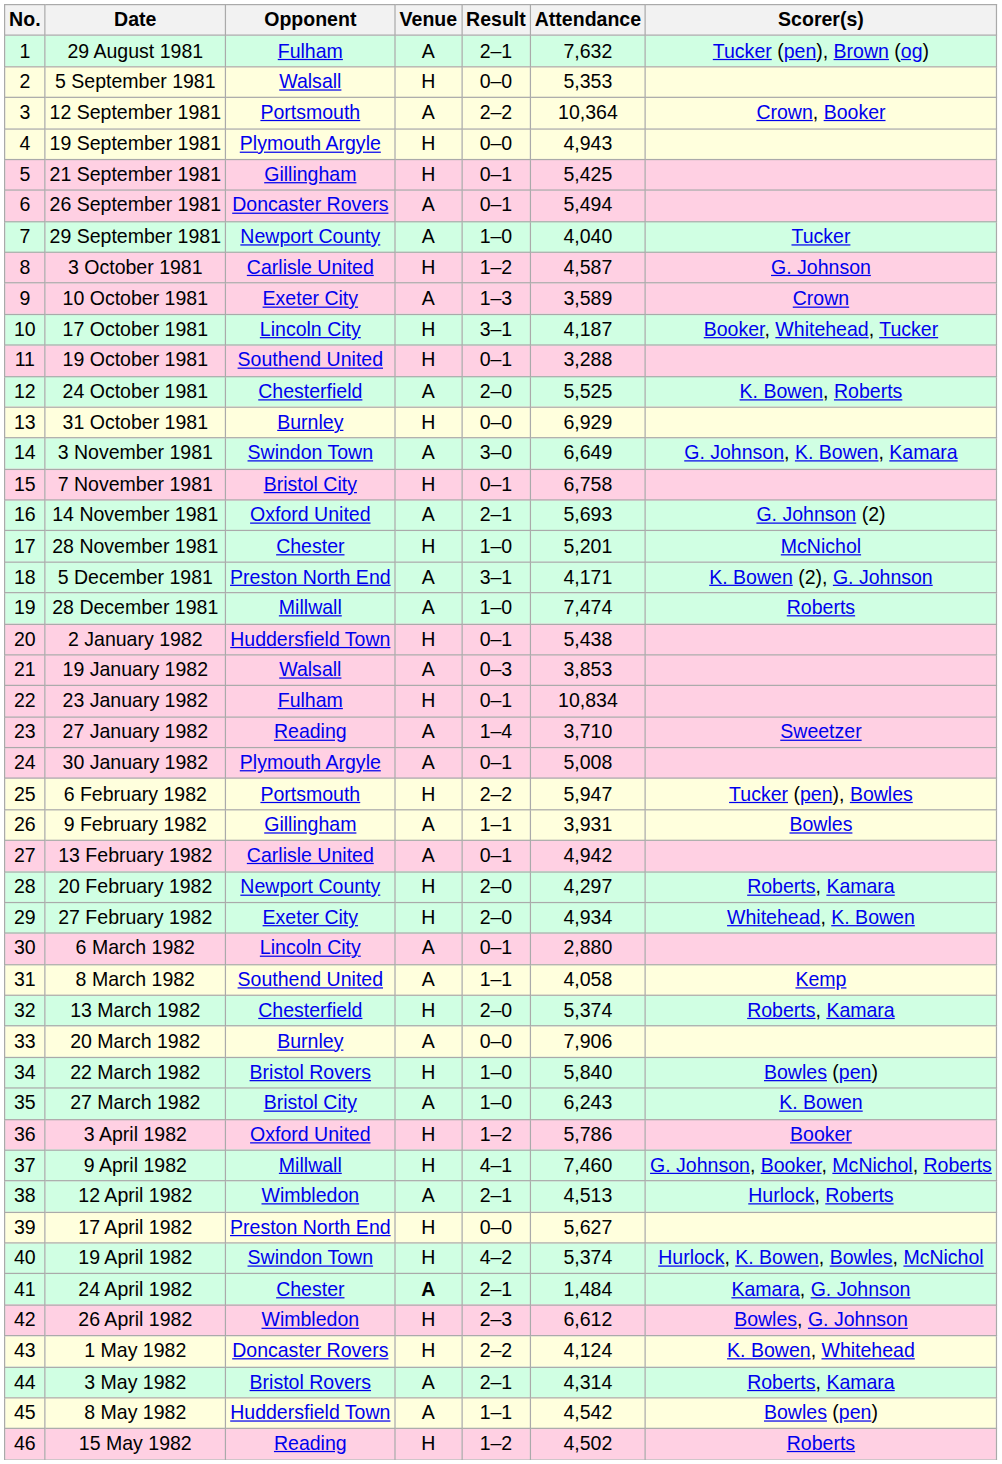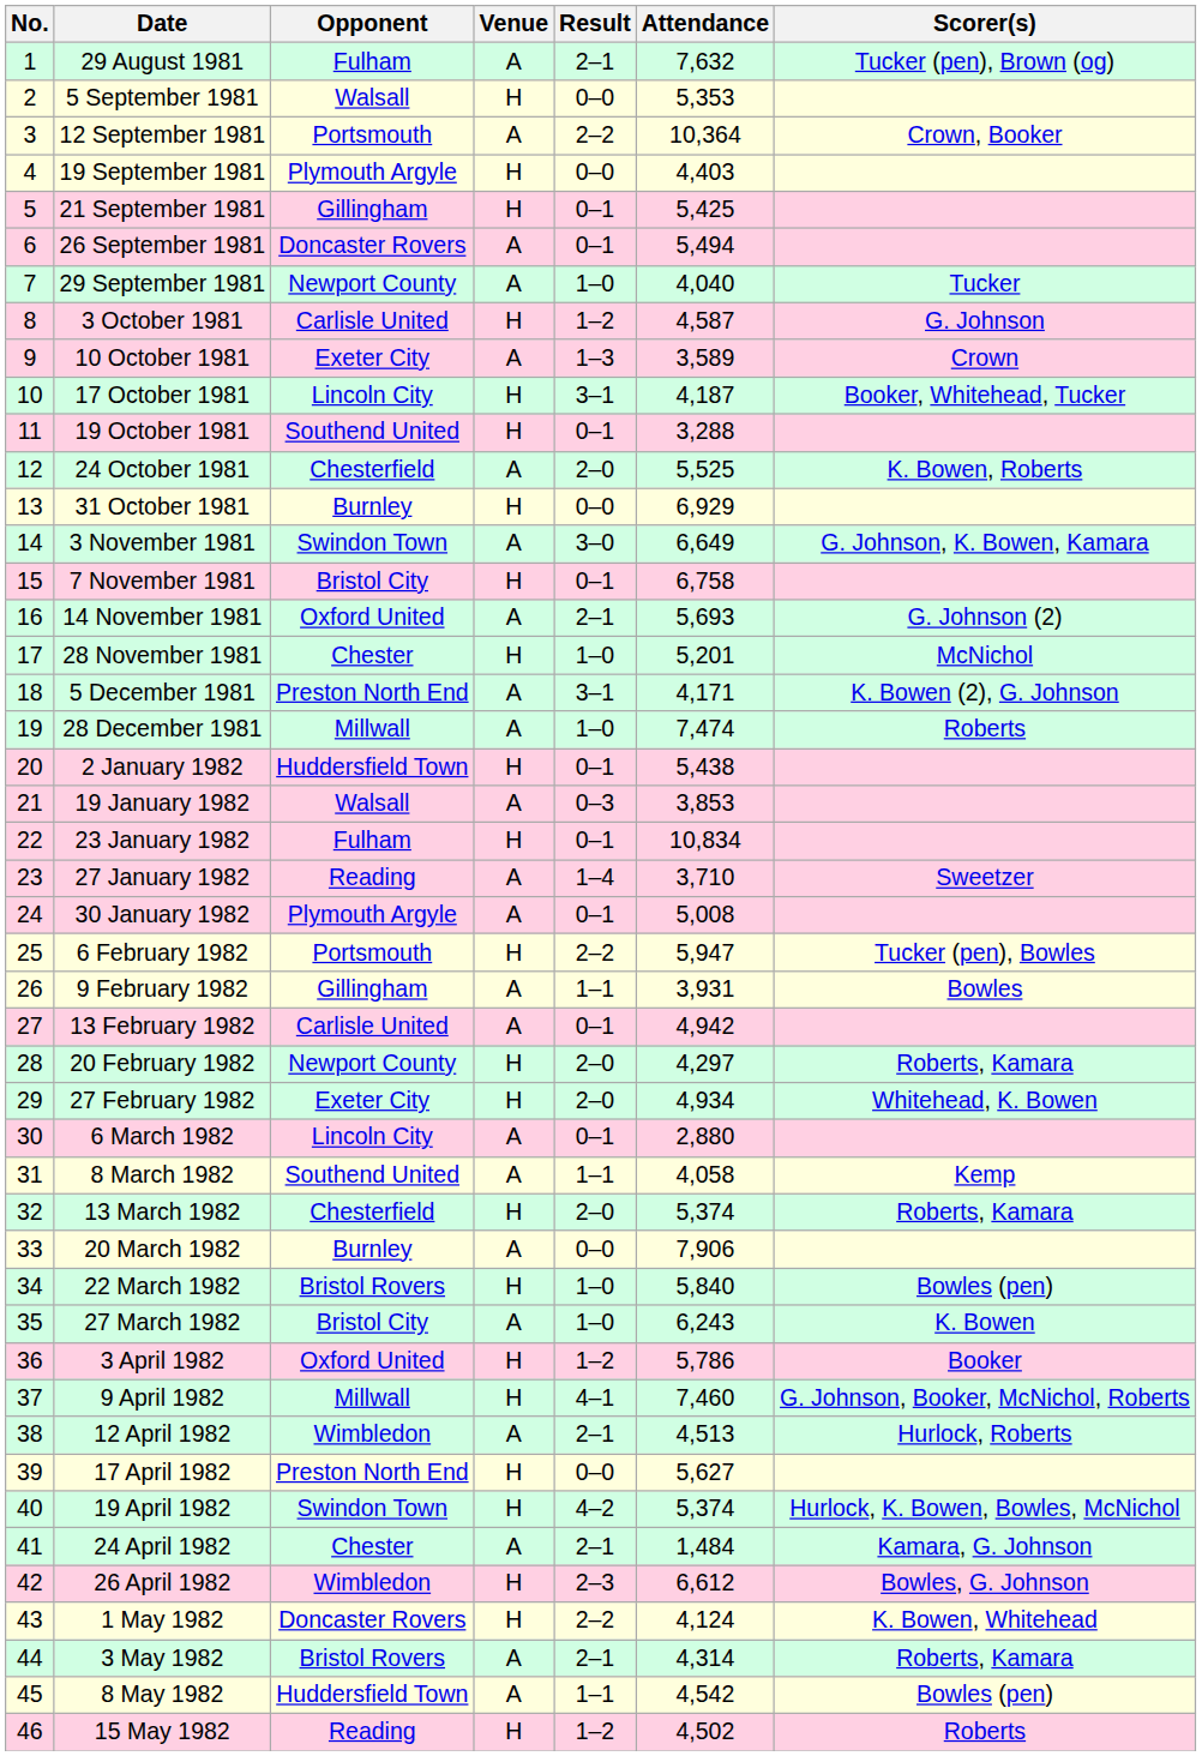19 September 1981 | Attendance: 4,943 -> 4,403
24 April 1982 | Venue: bold -> normal
